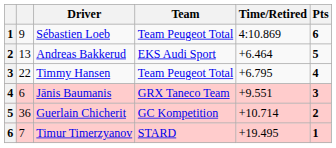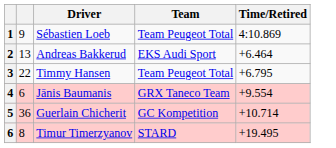- column: Pts | 6 | 5 | 4 | 3 | 2 | 1
Jānis Baumanis | Time/Retired: +9.551 -> +9.554
Timur Timerzyanov | column 2: 7 -> 8
